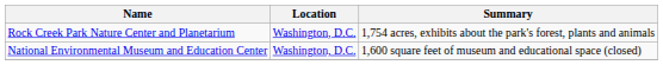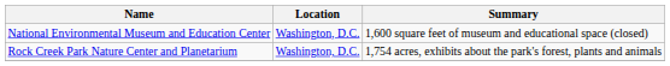rows swapped: Rock Creek Park Nature Center and Planetarium <-> National Environmental Museum and Education Center
